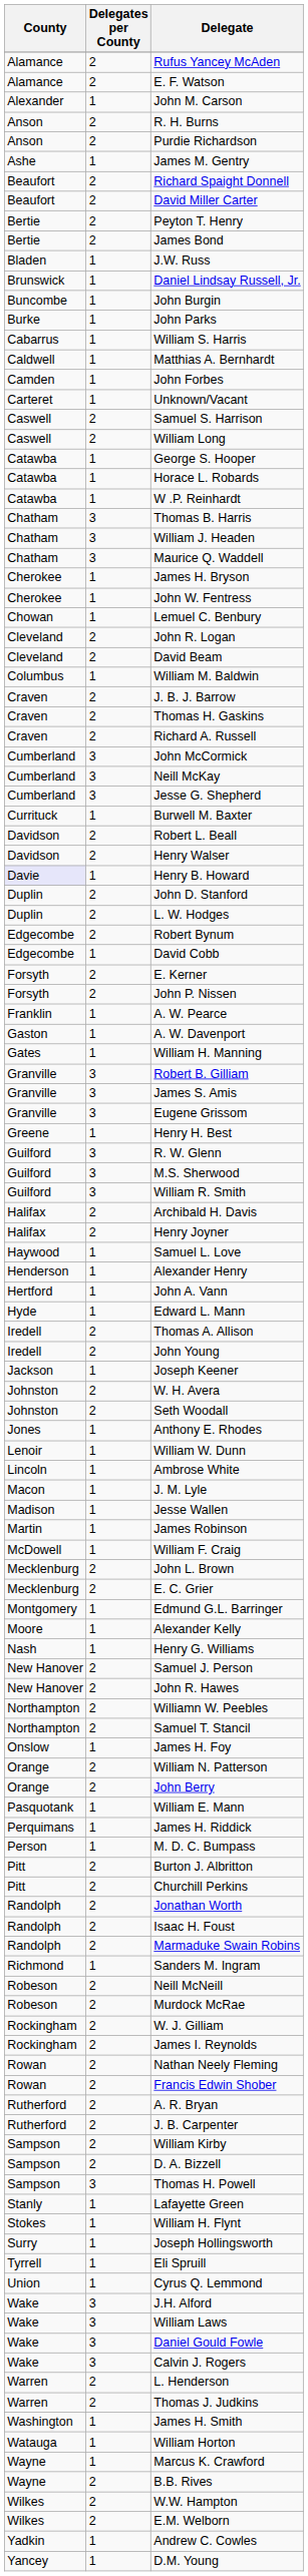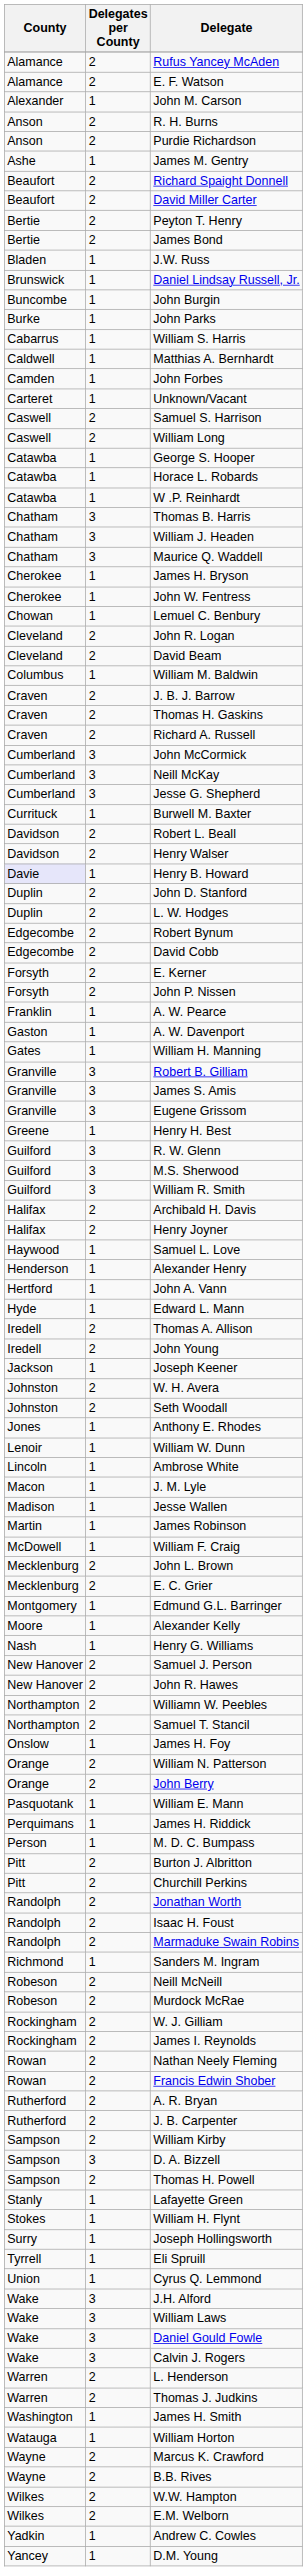David Cobb | Delegates per County: 1 -> 2
D. A. Bizzell | Delegates per County: 2 -> 3
Thomas H. Powell | Delegates per County: 3 -> 2
Marcus K. Crawford | Delegates per County: 1 -> 2
